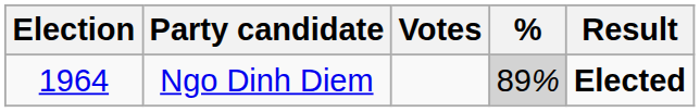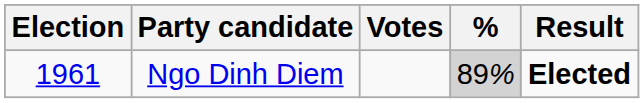Ngo Dinh Diem | Election: 1964 -> 1961
